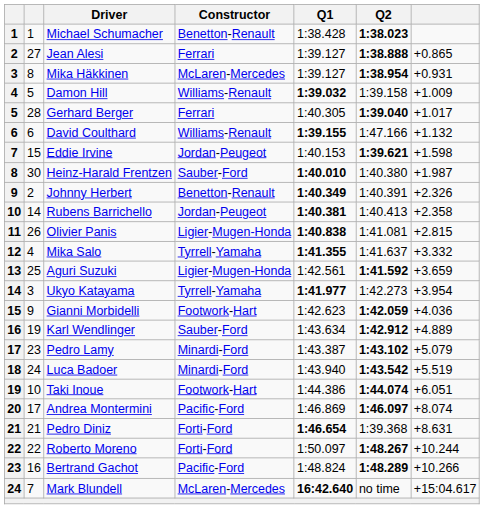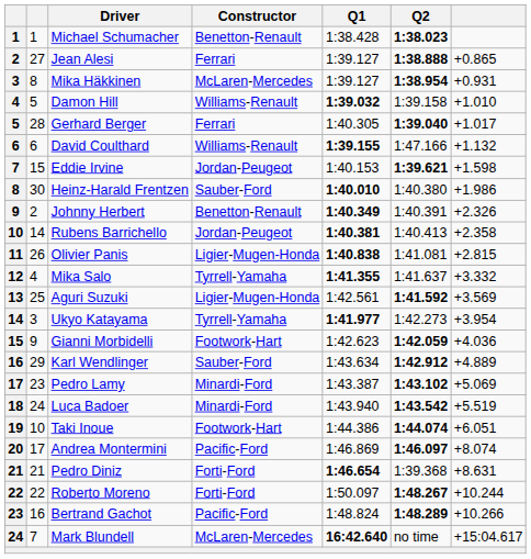Damon Hill | column 7: +1.009 -> +1.010
Heinz-Harald Frentzen | column 7: +1.987 -> +1.986
Aguri Suzuki | column 7: +3.659 -> +3.569
Karl Wendlinger | column 2: 19 -> 29
Pedro Lamy | column 7: +5.079 -> +5.069
